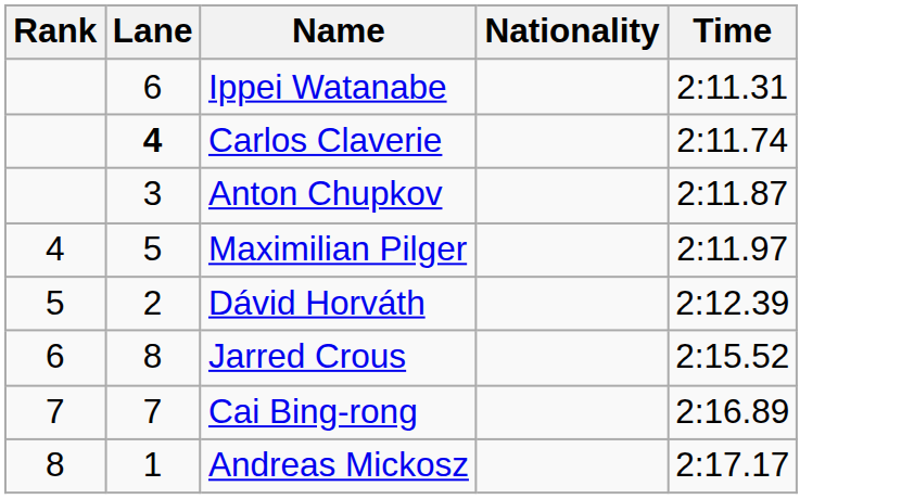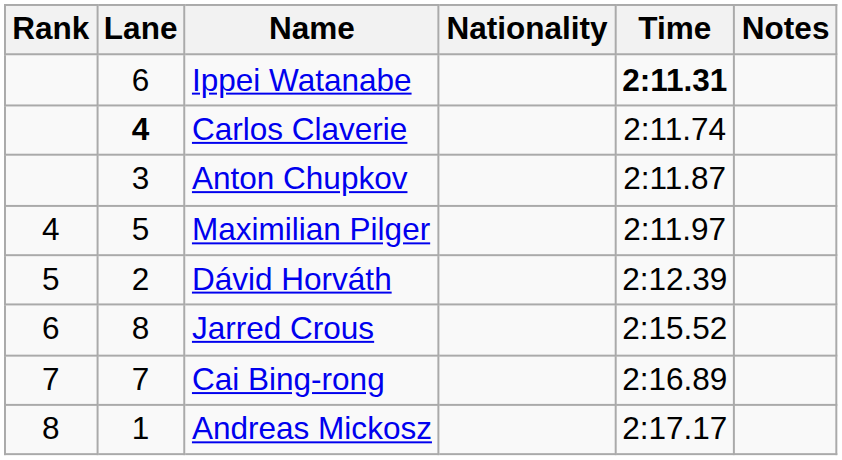+ column: Notes
Ippei Watanabe | Time: normal -> bold
